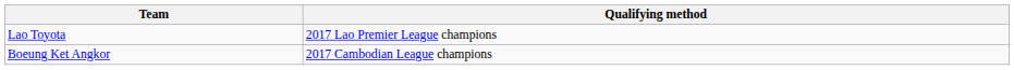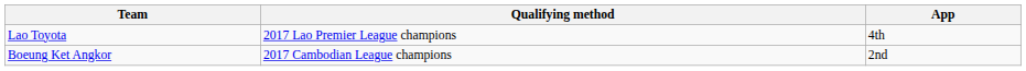+ column: App | 4th | 2nd
